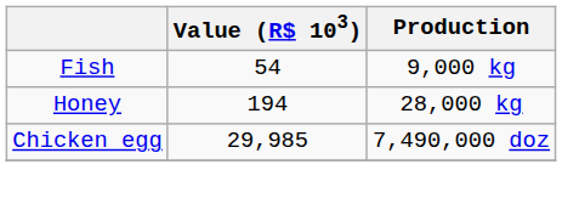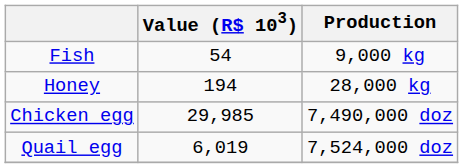+ row: Quail egg | 6,019 | 7,524,000 doz
